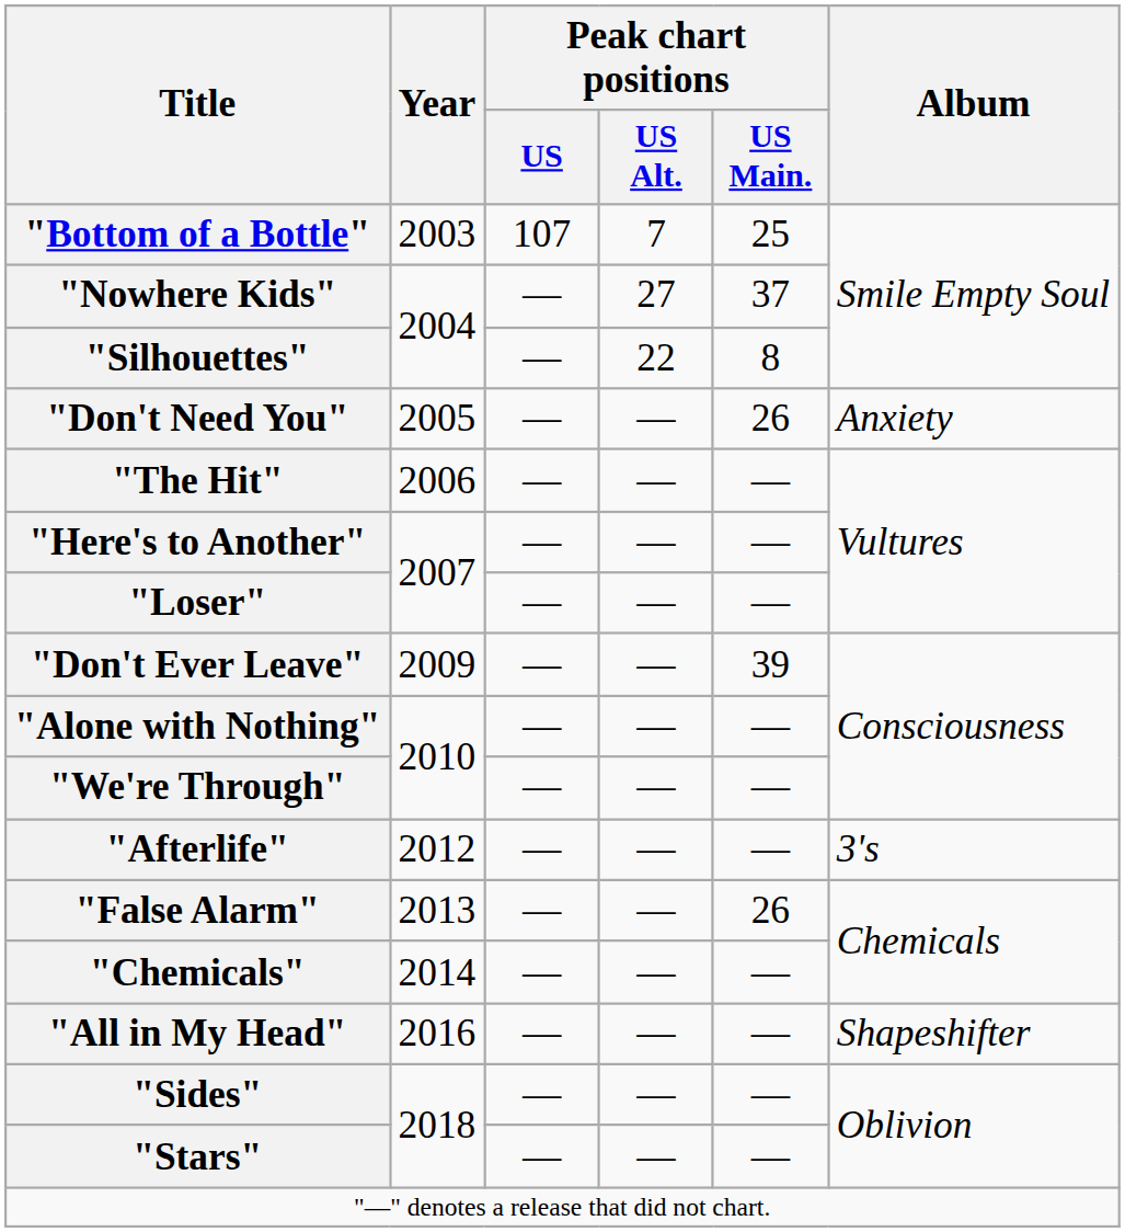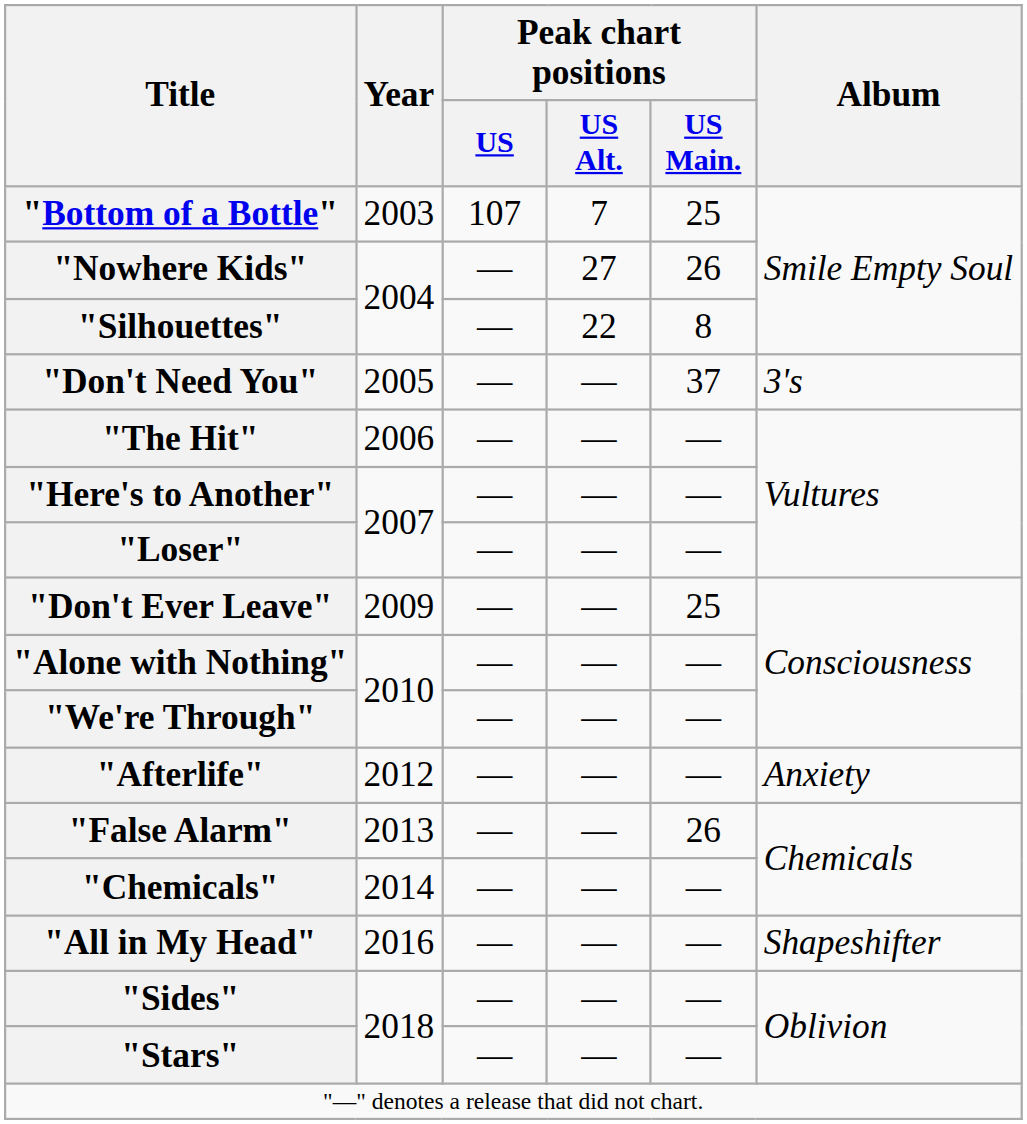"Nowhere Kids" | Peak chart positions / US Main.: 37 -> 26
"Don't Need You" | Peak chart positions / US Main.: 26 -> 37
"Don't Need You" | Album: Anxiety -> 3's
"Don't Ever Leave" | Peak chart positions / US Main.: 39 -> 25
"Afterlife" | Album: 3's -> Anxiety
